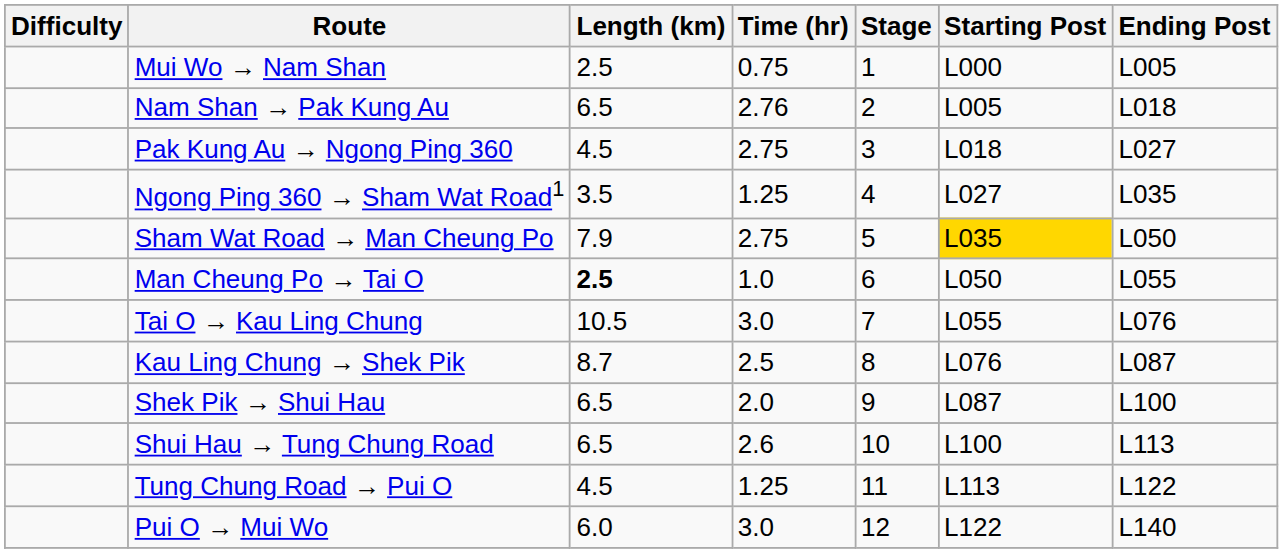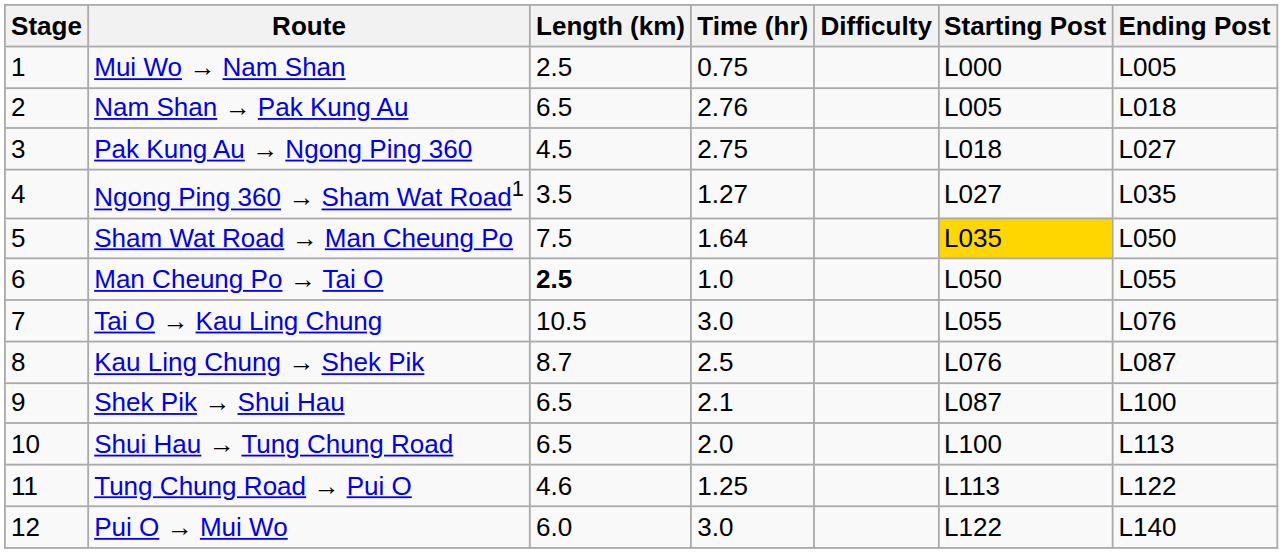columns swapped: Stage <-> Difficulty
Ngong Ping 360 → Sham Wat Road1 | Time (hr): 1.25 -> 1.27
Sham Wat Road → Man Cheung Po | Length (km): 7.9 -> 7.5
Sham Wat Road → Man Cheung Po | Time (hr): 2.75 -> 1.64
Shek Pik → Shui Hau | Time (hr): 2.0 -> 2.1
Shui Hau → Tung Chung Road | Time (hr): 2.6 -> 2.0
Tung Chung Road → Pui O | Length (km): 4.5 -> 4.6
